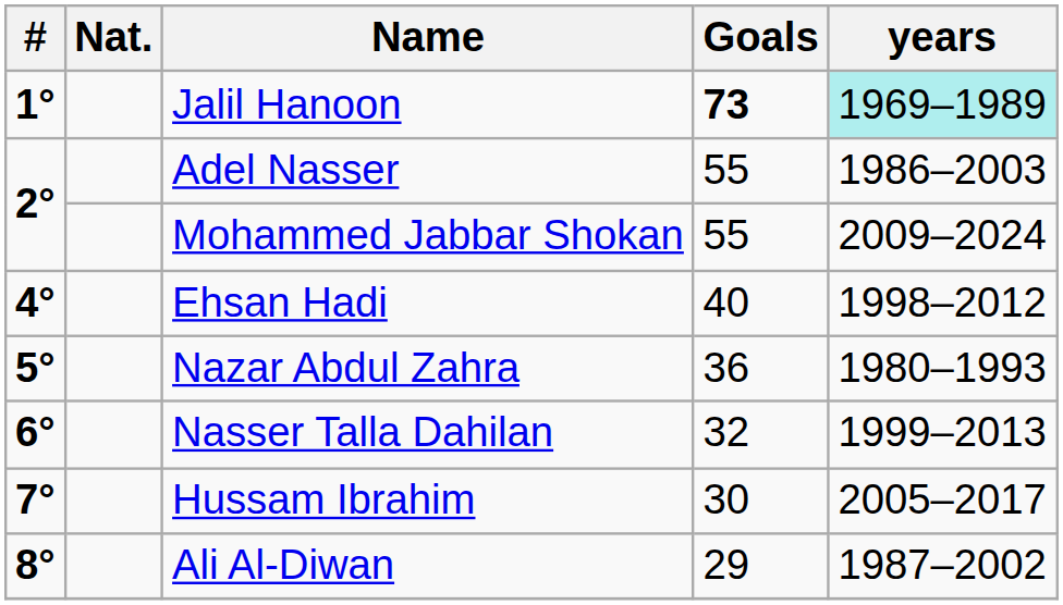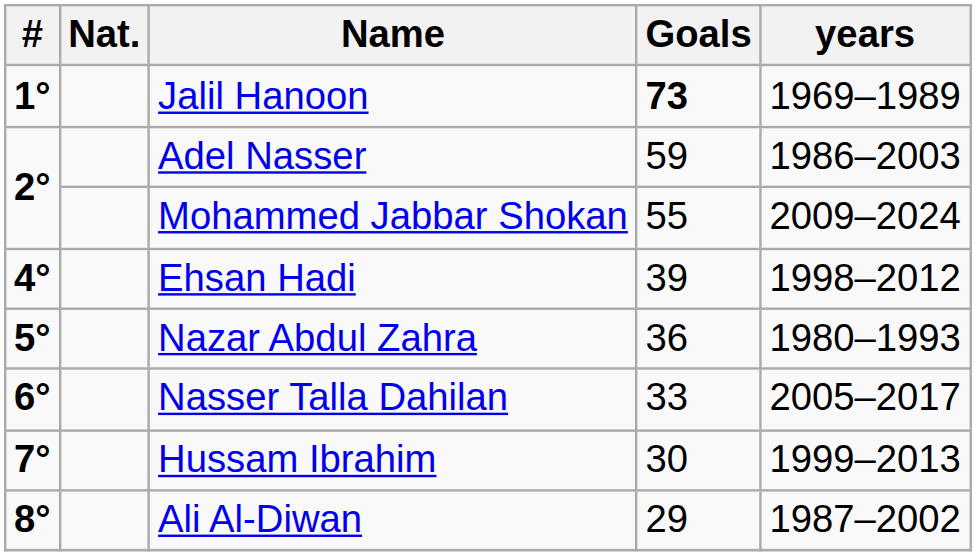Jalil Hanoon | years: paleturquoise background -> no background
Adel Nasser | Goals: 55 -> 59
Ehsan Hadi | Goals: 40 -> 39
Nasser Talla Dahilan | Goals: 32 -> 33
Nasser Talla Dahilan | years: 1999–2013 -> 2005–2017
Hussam Ibrahim | years: 2005–2017 -> 1999–2013
